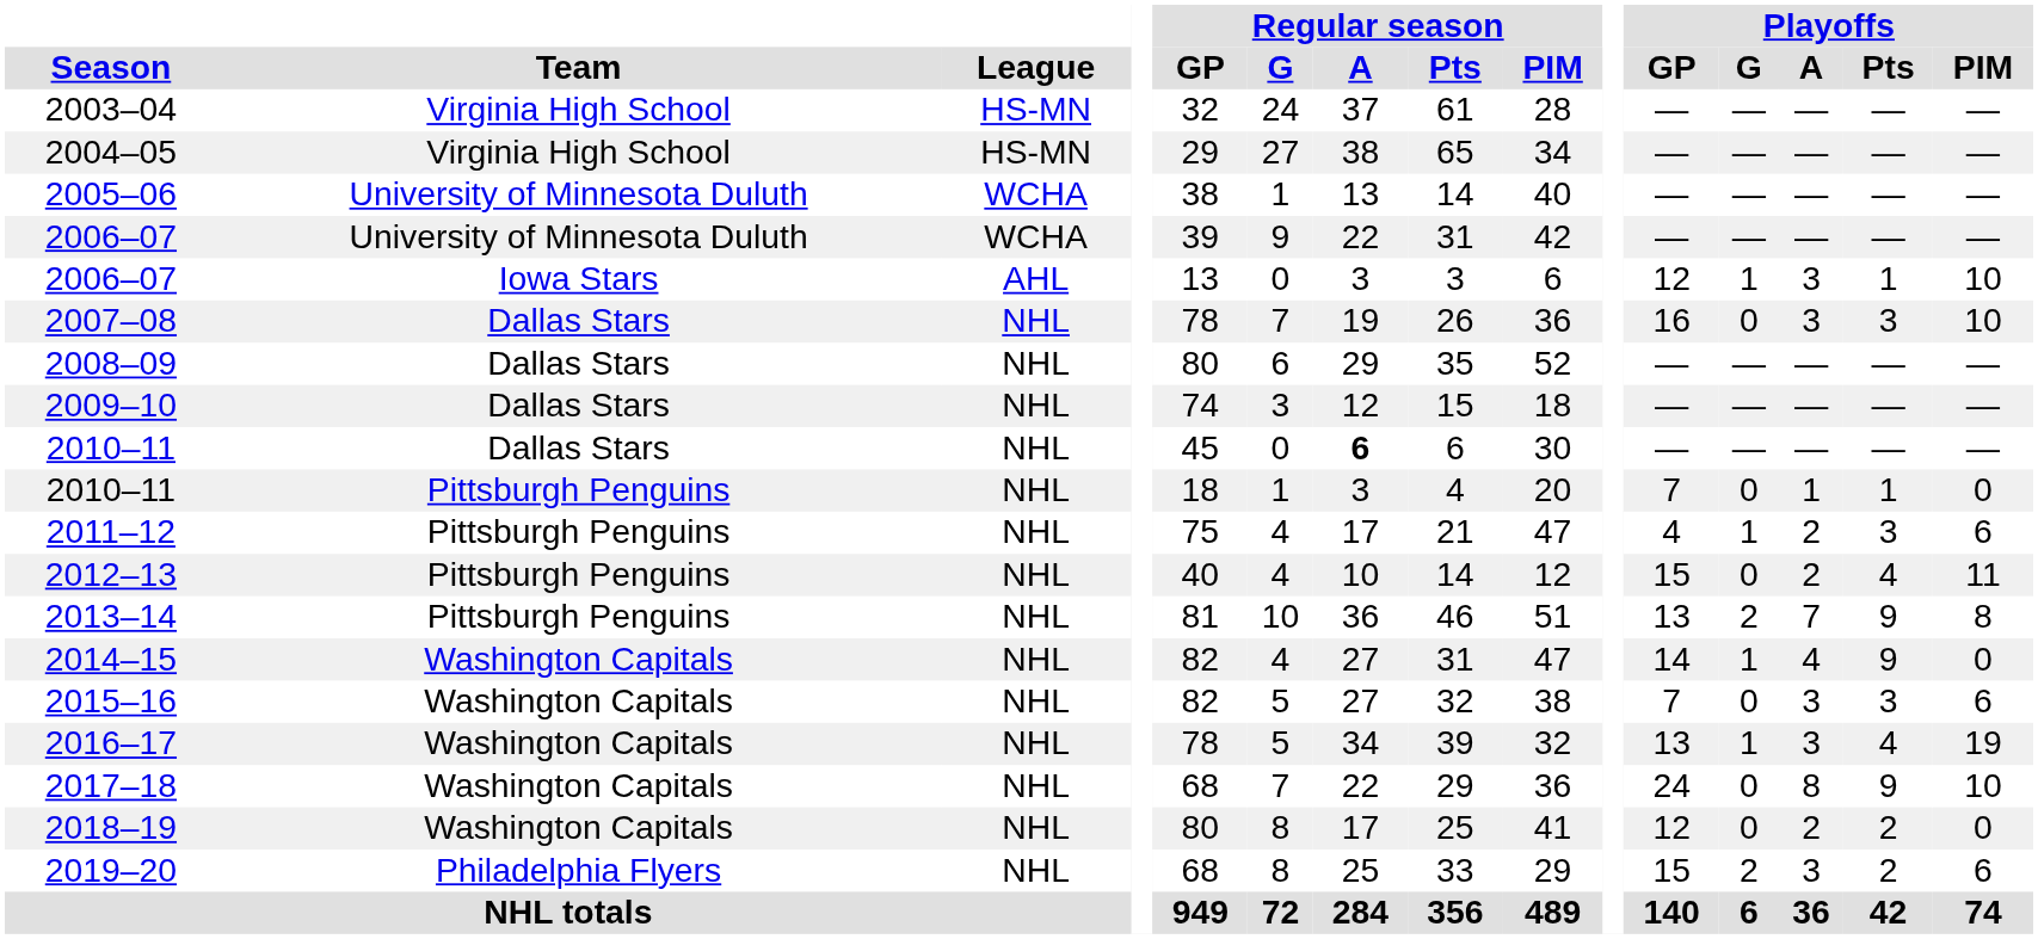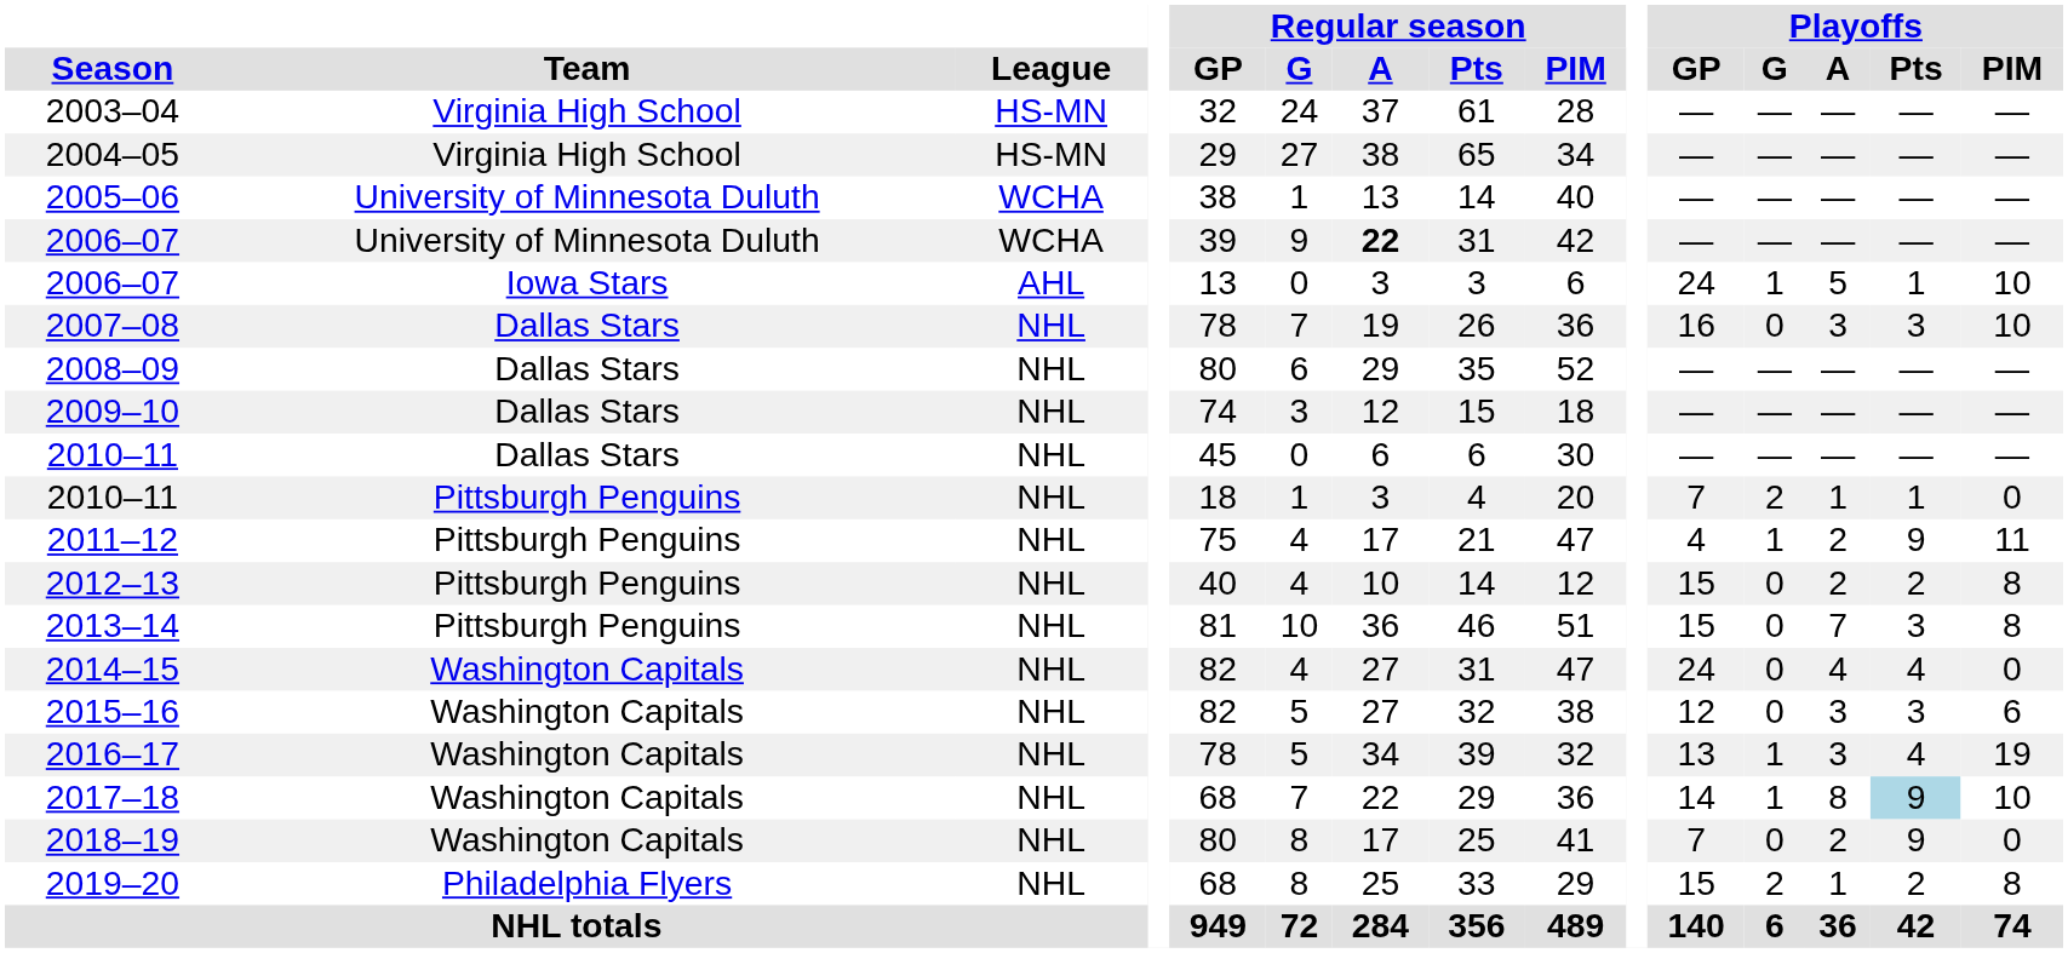2006–07 / University of Minnesota Duluth | Regular season / A: normal -> bold
2006–07 / Iowa Stars | Playoffs / GP: 12 -> 24
2006–07 / Iowa Stars | Playoffs / A: 3 -> 5
2010–11 / Dallas Stars | Regular season / A: bold -> normal
2010–11 / Pittsburgh Penguins | Playoffs / G: 0 -> 2
2011–12 | Playoffs / Pts: 3 -> 9
2011–12 | Playoffs / PIM: 6 -> 11
2012–13 | Playoffs / Pts: 4 -> 2
2012–13 | Playoffs / PIM: 11 -> 8
2013–14 | Playoffs / GP: 13 -> 15
2013–14 | Playoffs / G: 2 -> 0
2013–14 | Playoffs / Pts: 9 -> 3
2014–15 | Playoffs / GP: 14 -> 24
2014–15 | Playoffs / G: 1 -> 0
2014–15 | Playoffs / Pts: 9 -> 4
2015–16 | Playoffs / GP: 7 -> 12
2017–18 | Playoffs / GP: 24 -> 14
2017–18 | Playoffs / G: 0 -> 1
2017–18 | Playoffs / Pts: no background -> lightblue background
2018–19 | Playoffs / GP: 12 -> 7
2018–19 | Playoffs / Pts: 2 -> 9
2019–20 | Playoffs / A: 3 -> 1
2019–20 | Playoffs / PIM: 6 -> 8
